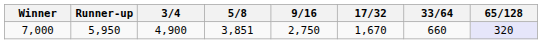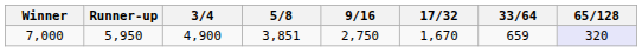7,000 | 33/64: 660 -> 659
